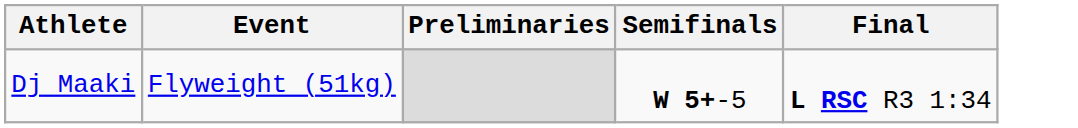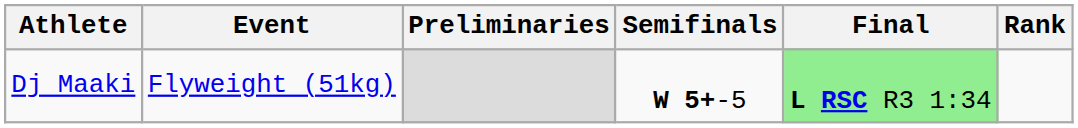+ column: Rank
Dj Maaki | Final: no background -> lightgreen background
